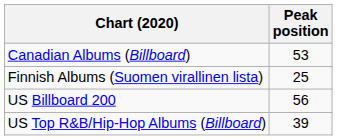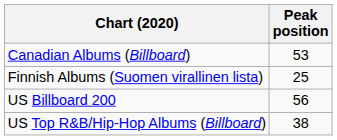US Top R&B/Hip-Hop Albums (Billboard) | Peak position: 39 -> 38
